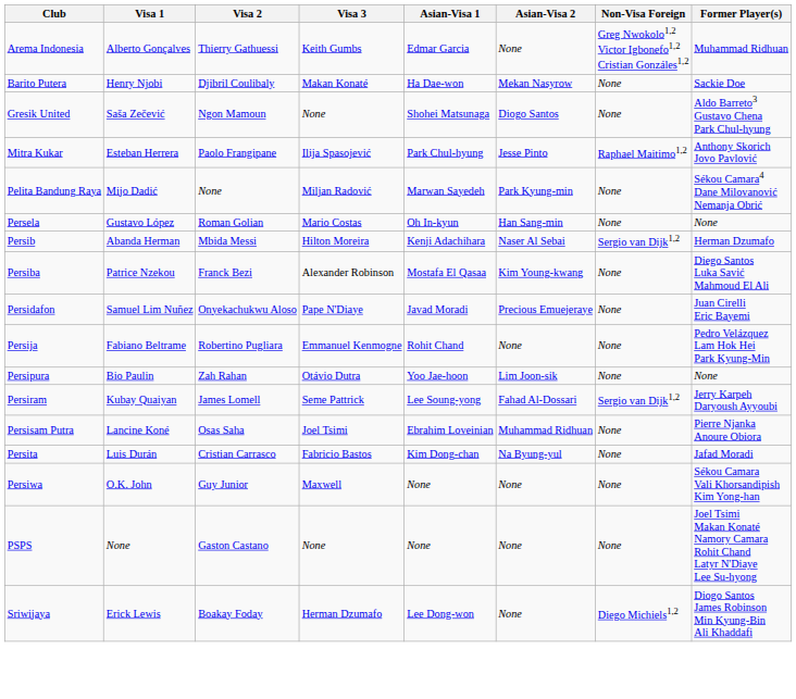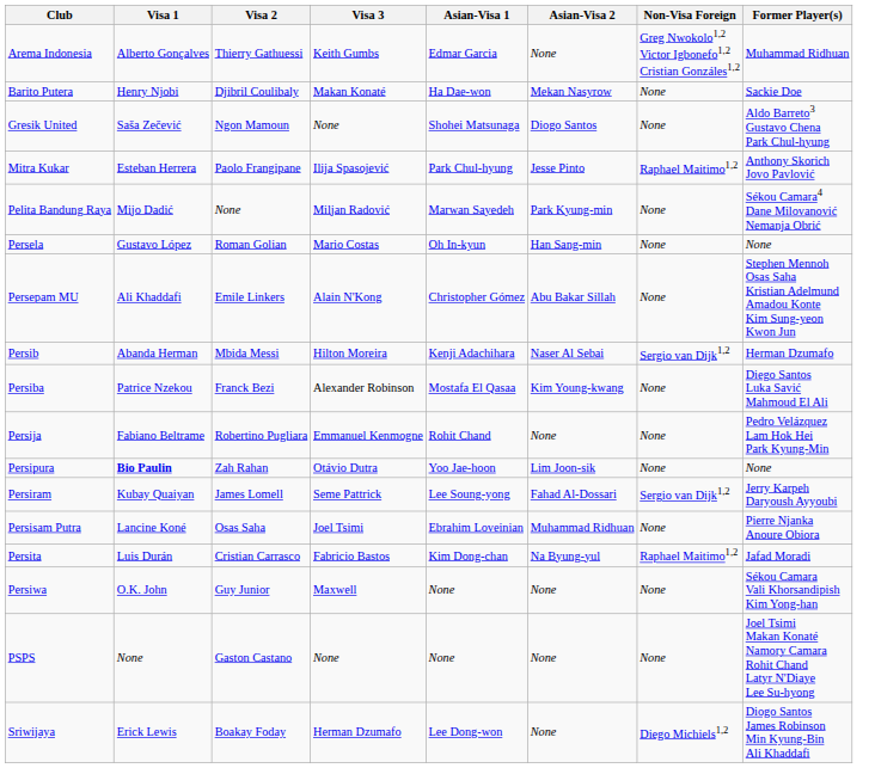+ row: Persepam MU | Ali Khaddafi | Emile Linkers | Alain N'Kong | Christopher Gómez | Abu Bakar Sillah | None | Stephen Mennoh Osas Saha Kristian Adelmund Amadou Konte Kim Sung-yeon Kwon Jun
- row: Persidafon | Samuel Lim Nuñez | Onyekachukwu Aloso | Pape N'Diaye | Javad Moradi | Precious Emuejeraye | None | Juan Cirelli Eric Bayemi
Persipura | Visa 1: normal -> bold
Persita | Non-Visa Foreign: None -> Raphael Maitimo1,2
